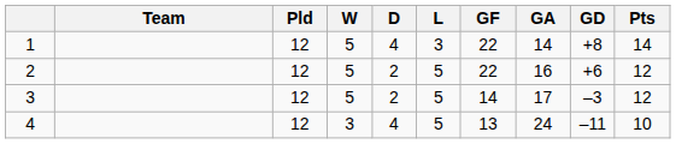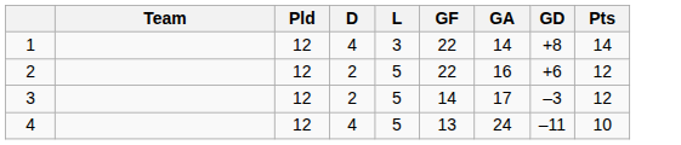- column: W | 5 | 5 | 5 | 3
